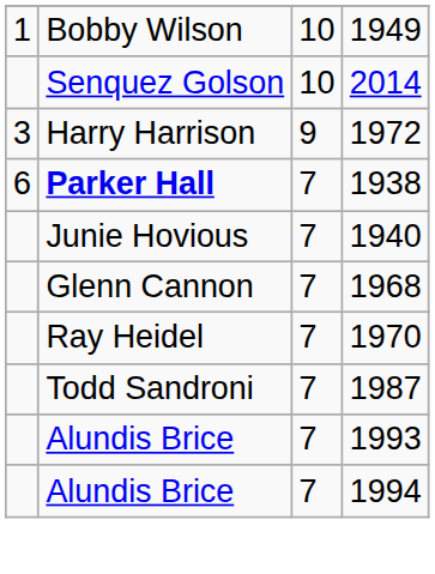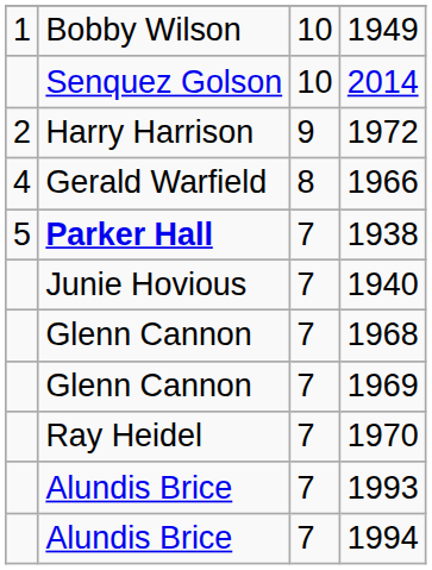1972 | column 1: 3 -> 2
+ row: 4 | Gerald Warfield | 8 | 1966
1938 | column 1: 6 -> 5
+ row: Glenn Cannon | 7 | 1969
- row: Todd Sandroni | 7 | 1987
